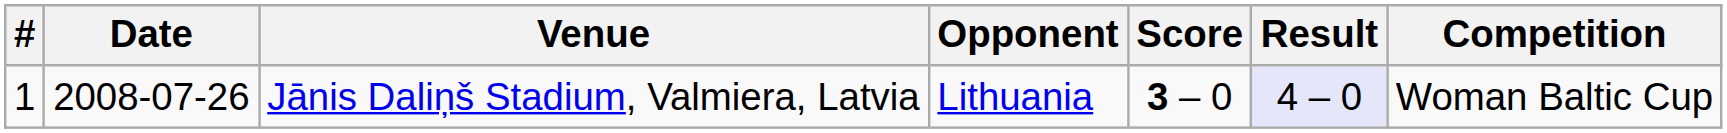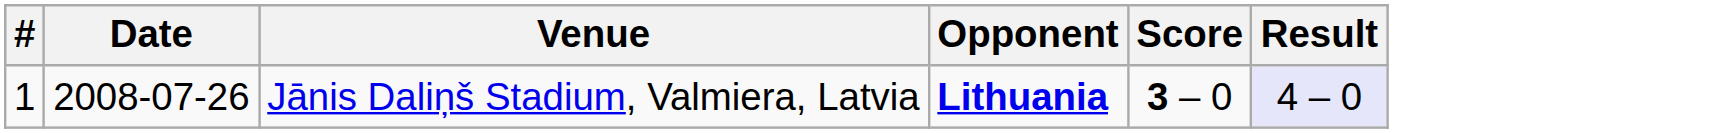- column: Competition | Woman Baltic Cup
Jānis Daliņš Stadium, Valmiera, Latvia | Opponent: normal -> bold
